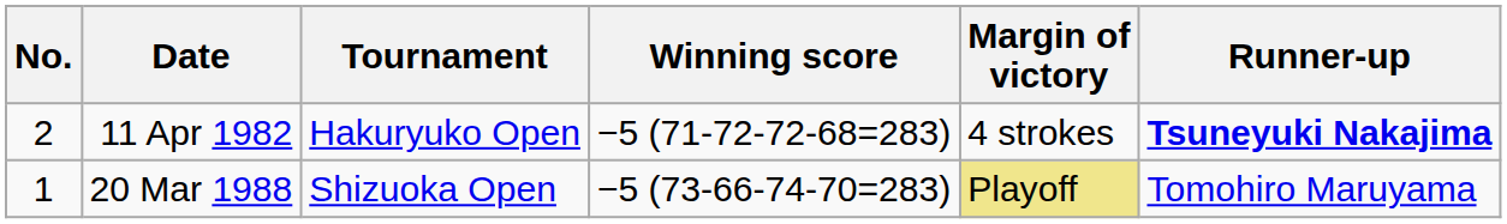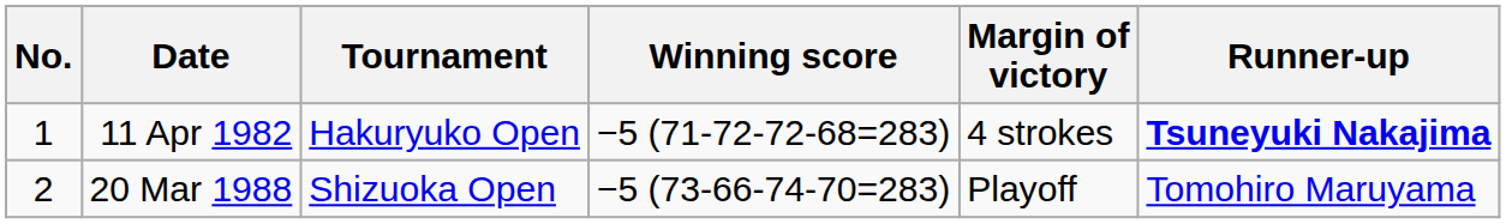11 Apr 1982 | No.: 2 -> 1
20 Mar 1988 | No.: 1 -> 2
20 Mar 1988 | Margin of victory: khaki background -> no background
